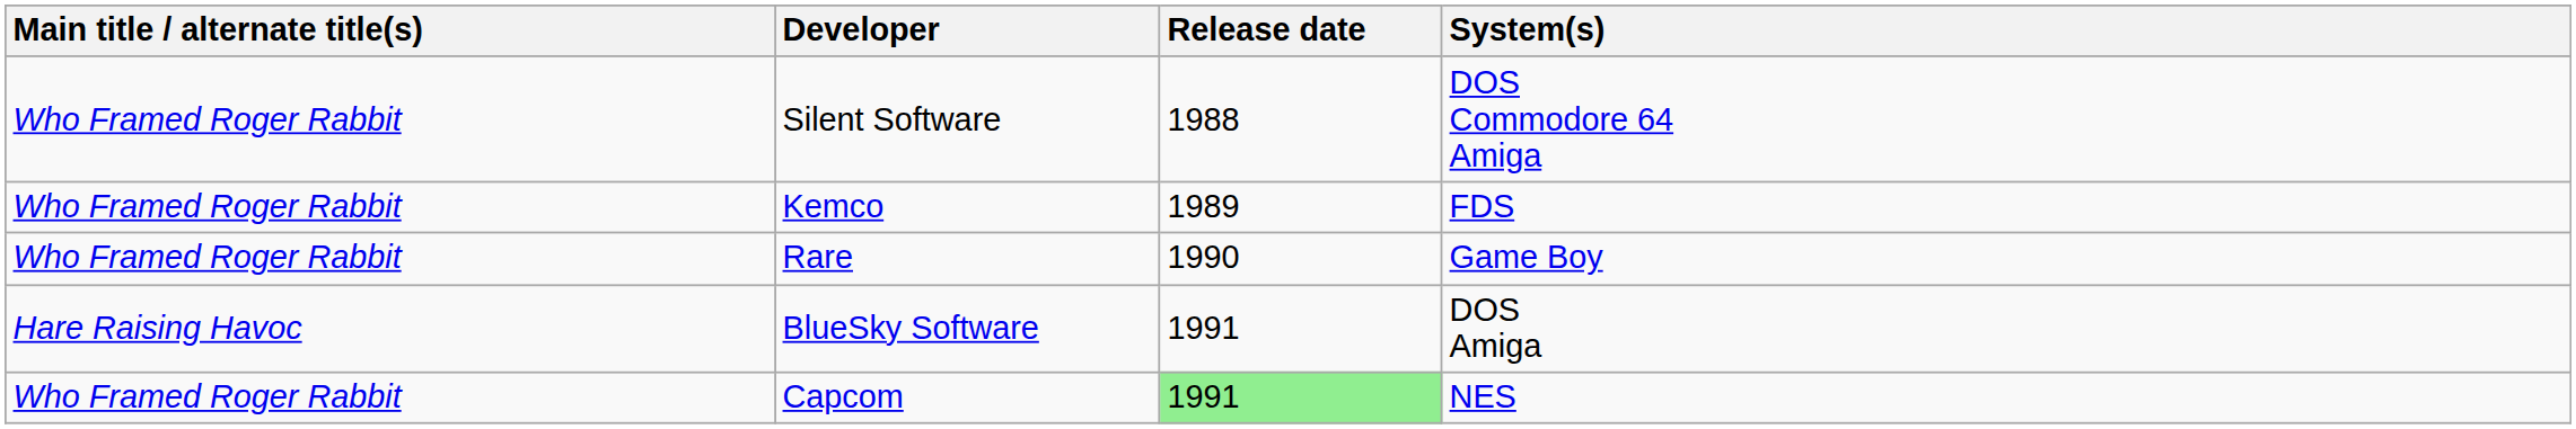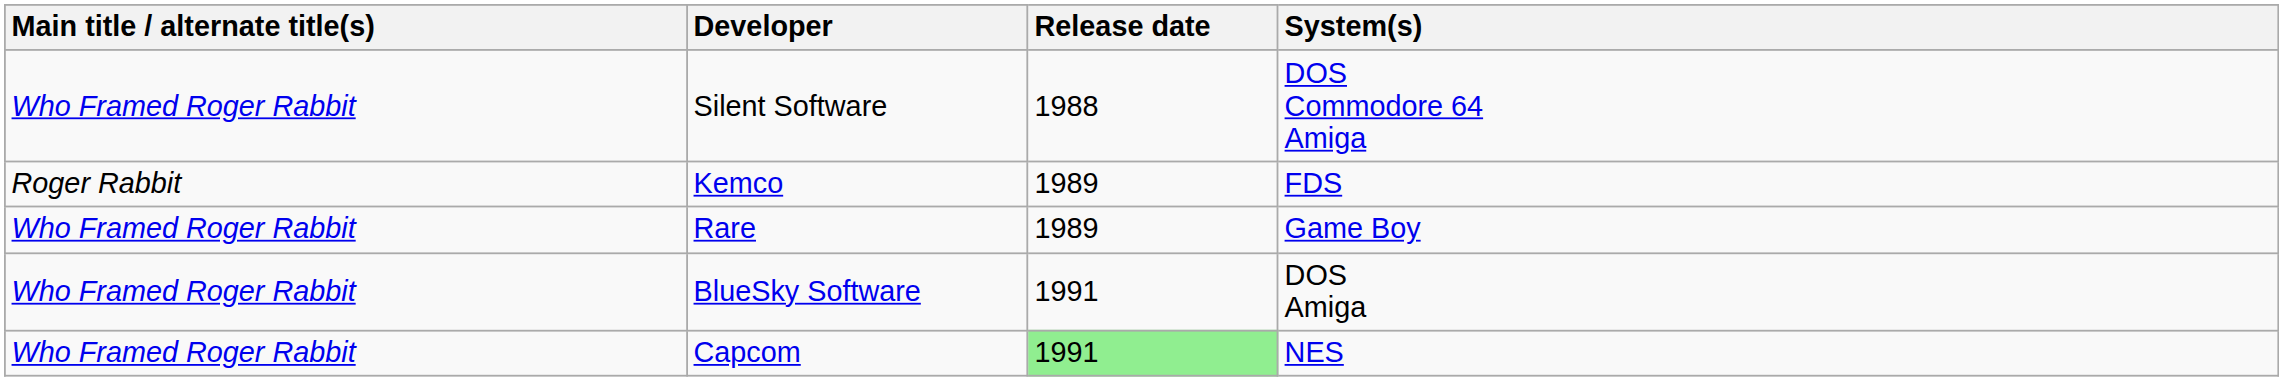Kemco | Main title / alternate title(s): Who Framed Roger Rabbit -> Roger Rabbit
Rare | Release date: 1990 -> 1989
BlueSky Software | Main title / alternate title(s): Hare Raising Havoc -> Who Framed Roger Rabbit
